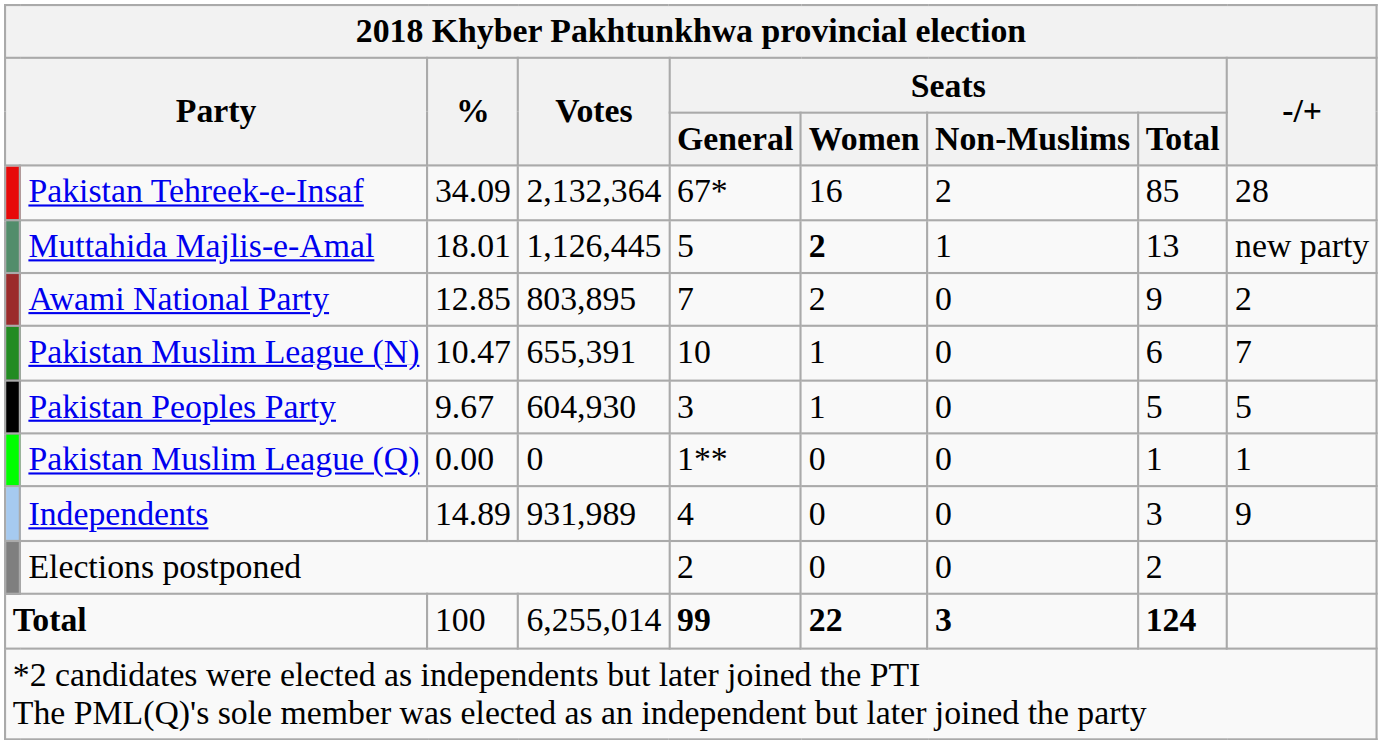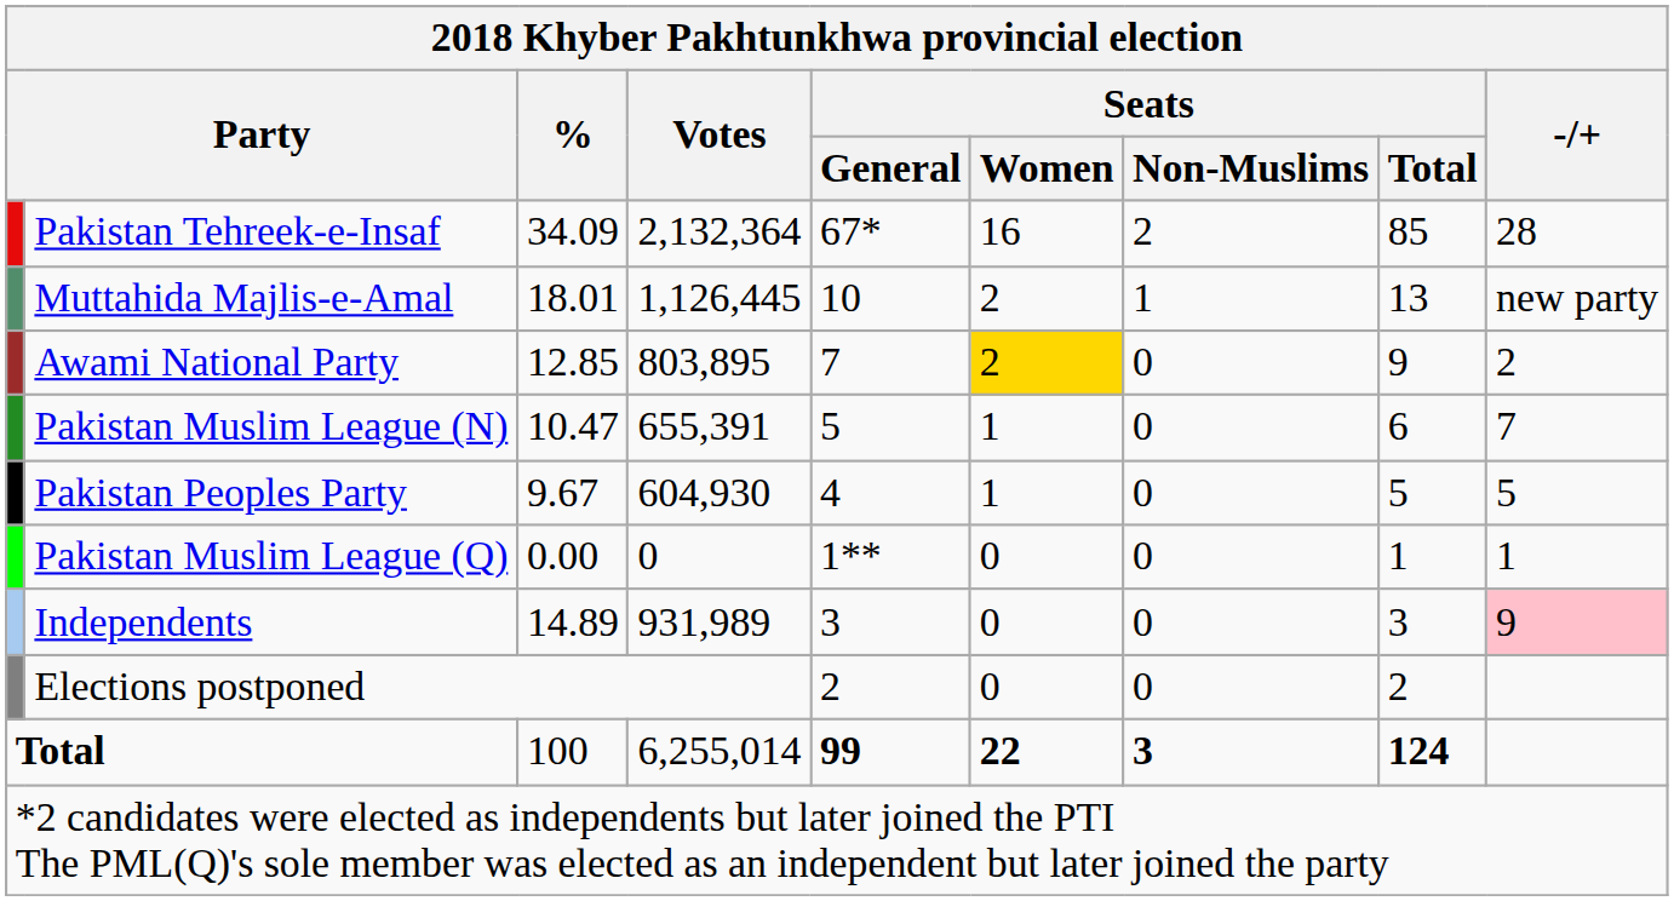Muttahida Majlis-e-Amal | Seats / General: 5 -> 10
Muttahida Majlis-e-Amal | Seats / Women: bold -> normal
Awami National Party | Seats / Women: no background -> gold background
Pakistan Muslim League (N) | Seats / General: 10 -> 5
Pakistan Peoples Party | Seats / General: 3 -> 4
Independents | Seats / General: 4 -> 3
Independents | -/+: no background -> pink background
